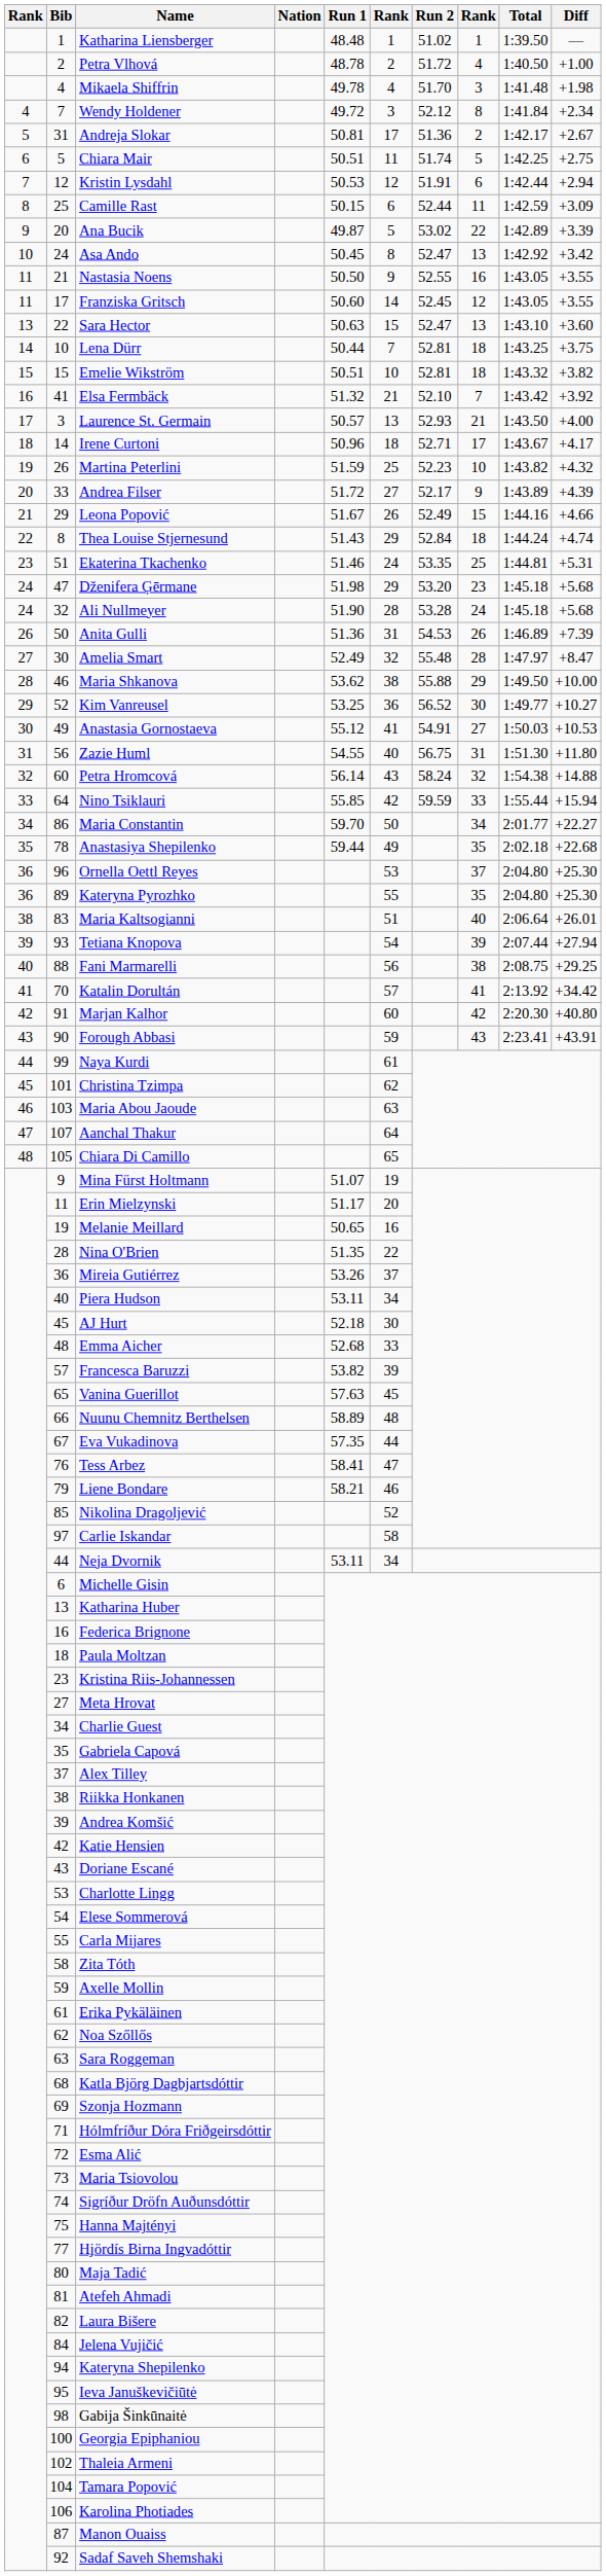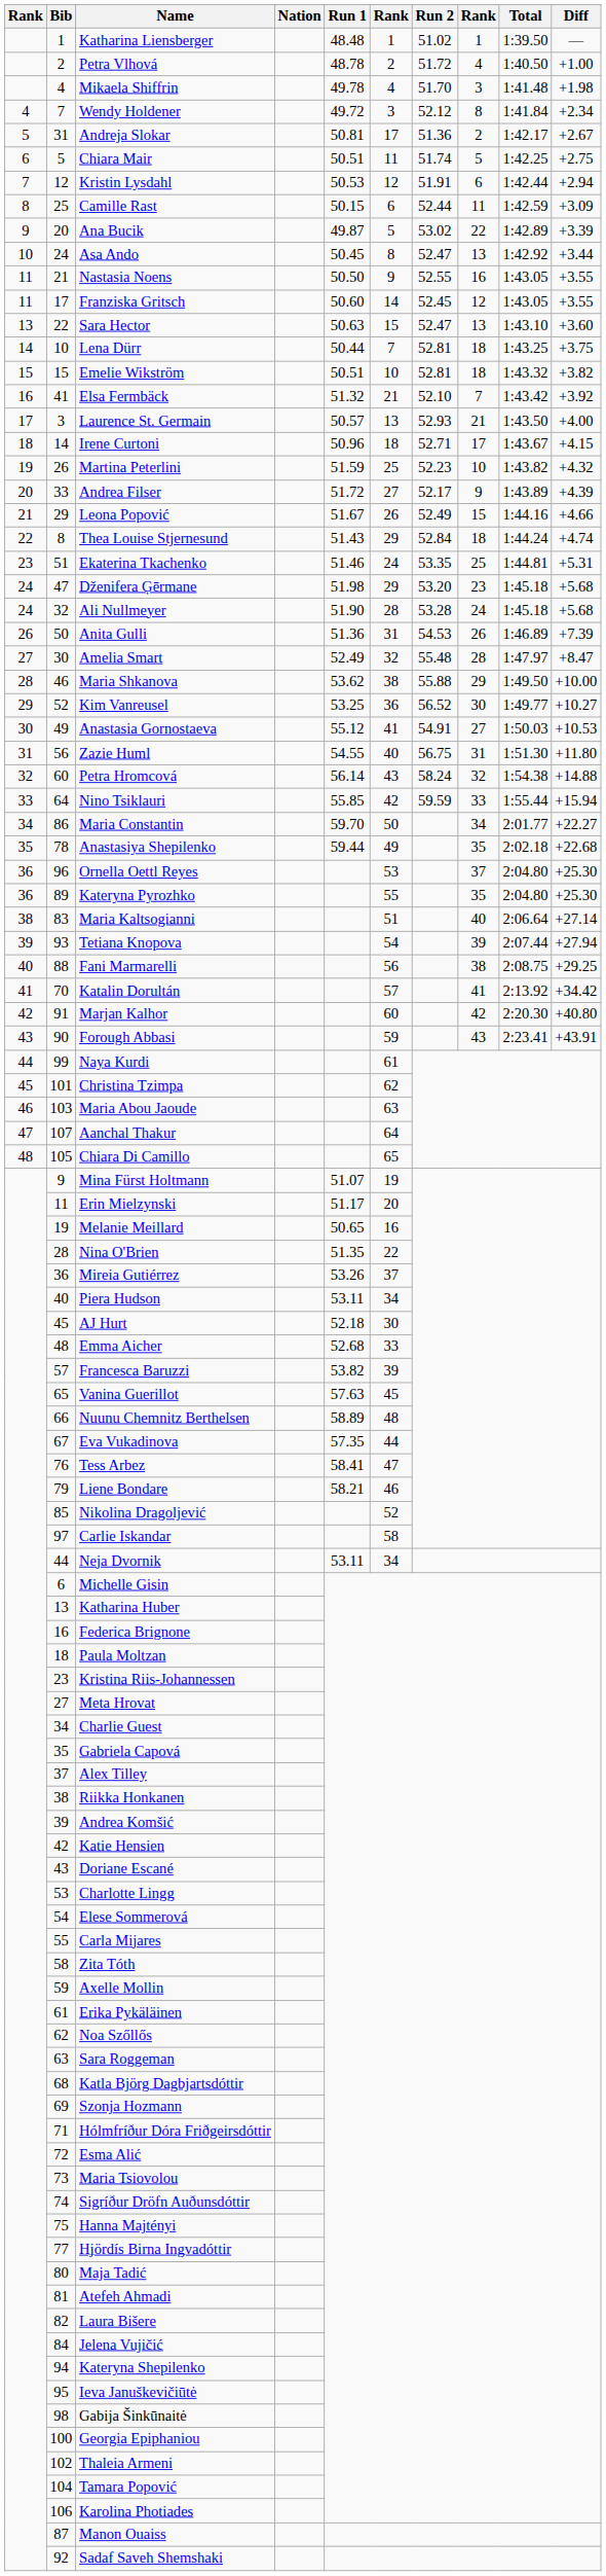Asa Ando | Diff: +3.42 -> +3.44
Irene Curtoni | Diff: +4.17 -> +4.15
Maria Kaltsogianni | Diff: +26.01 -> +27.14
